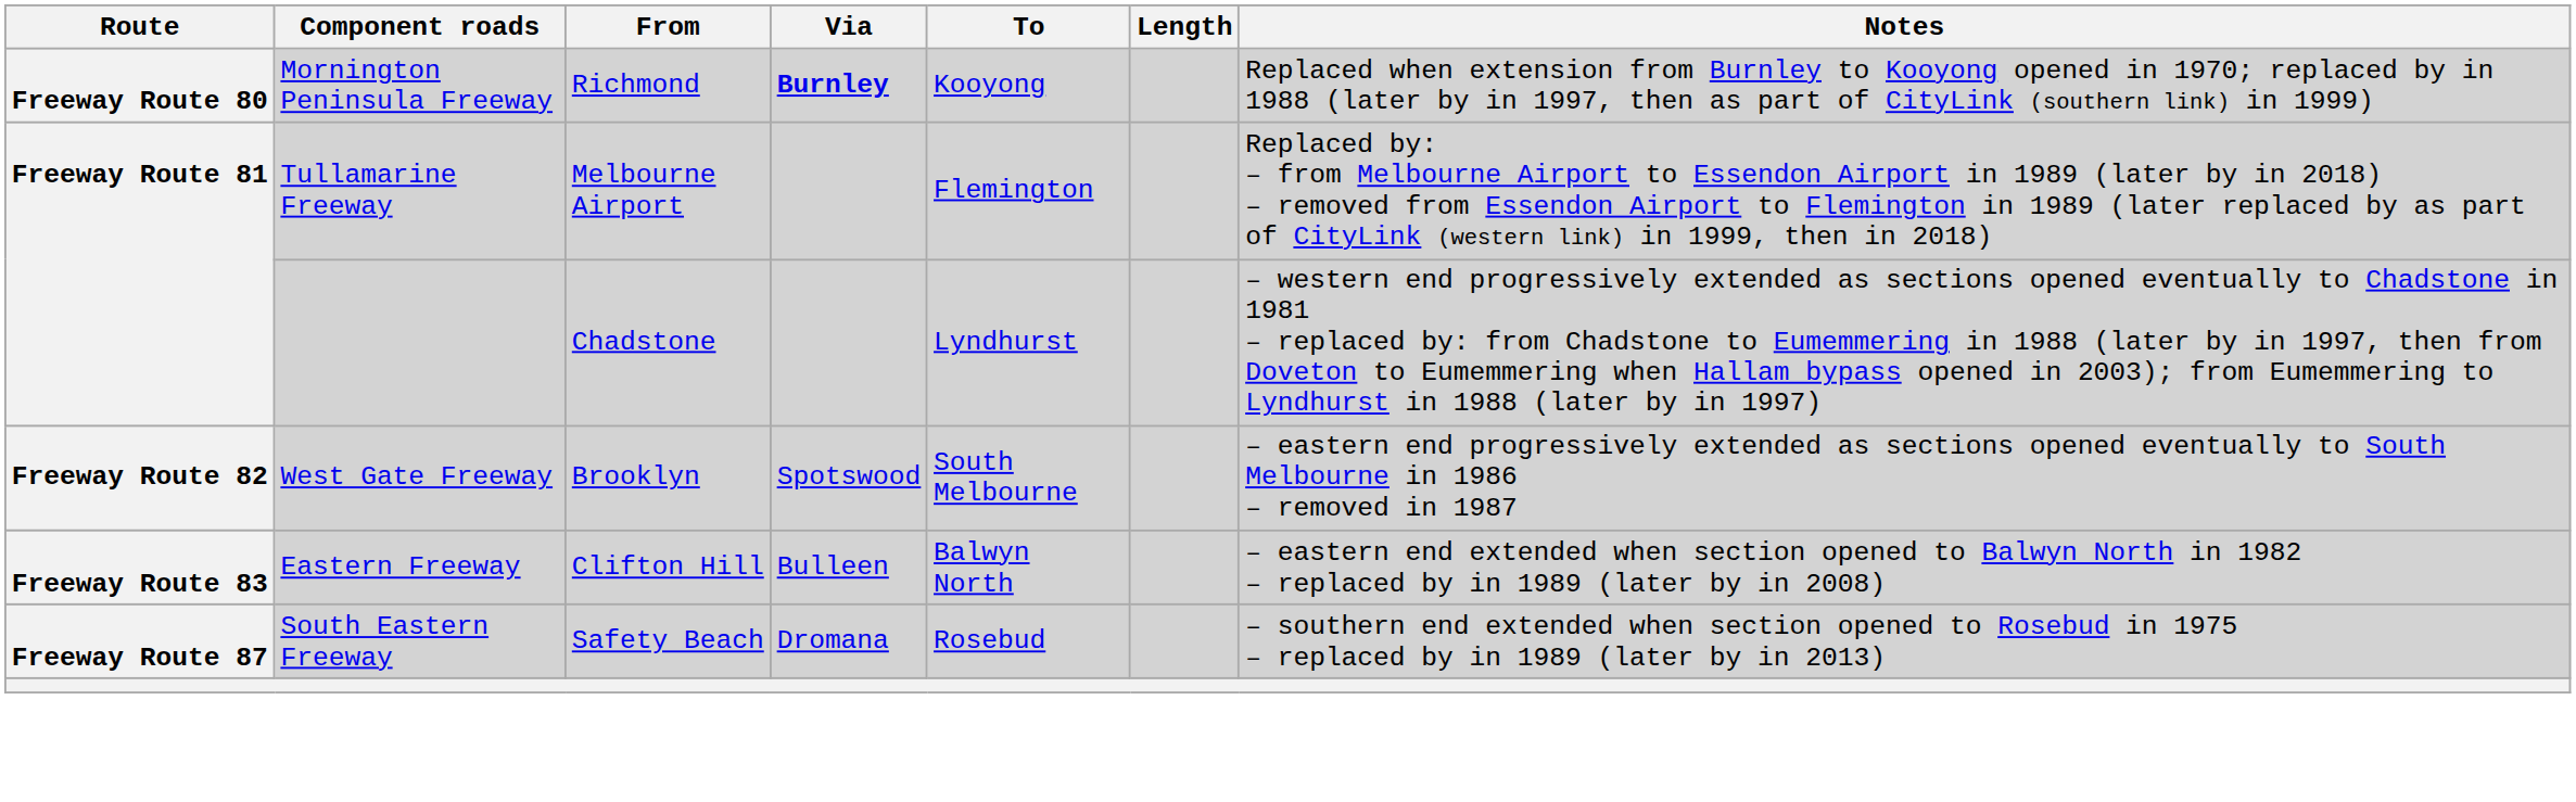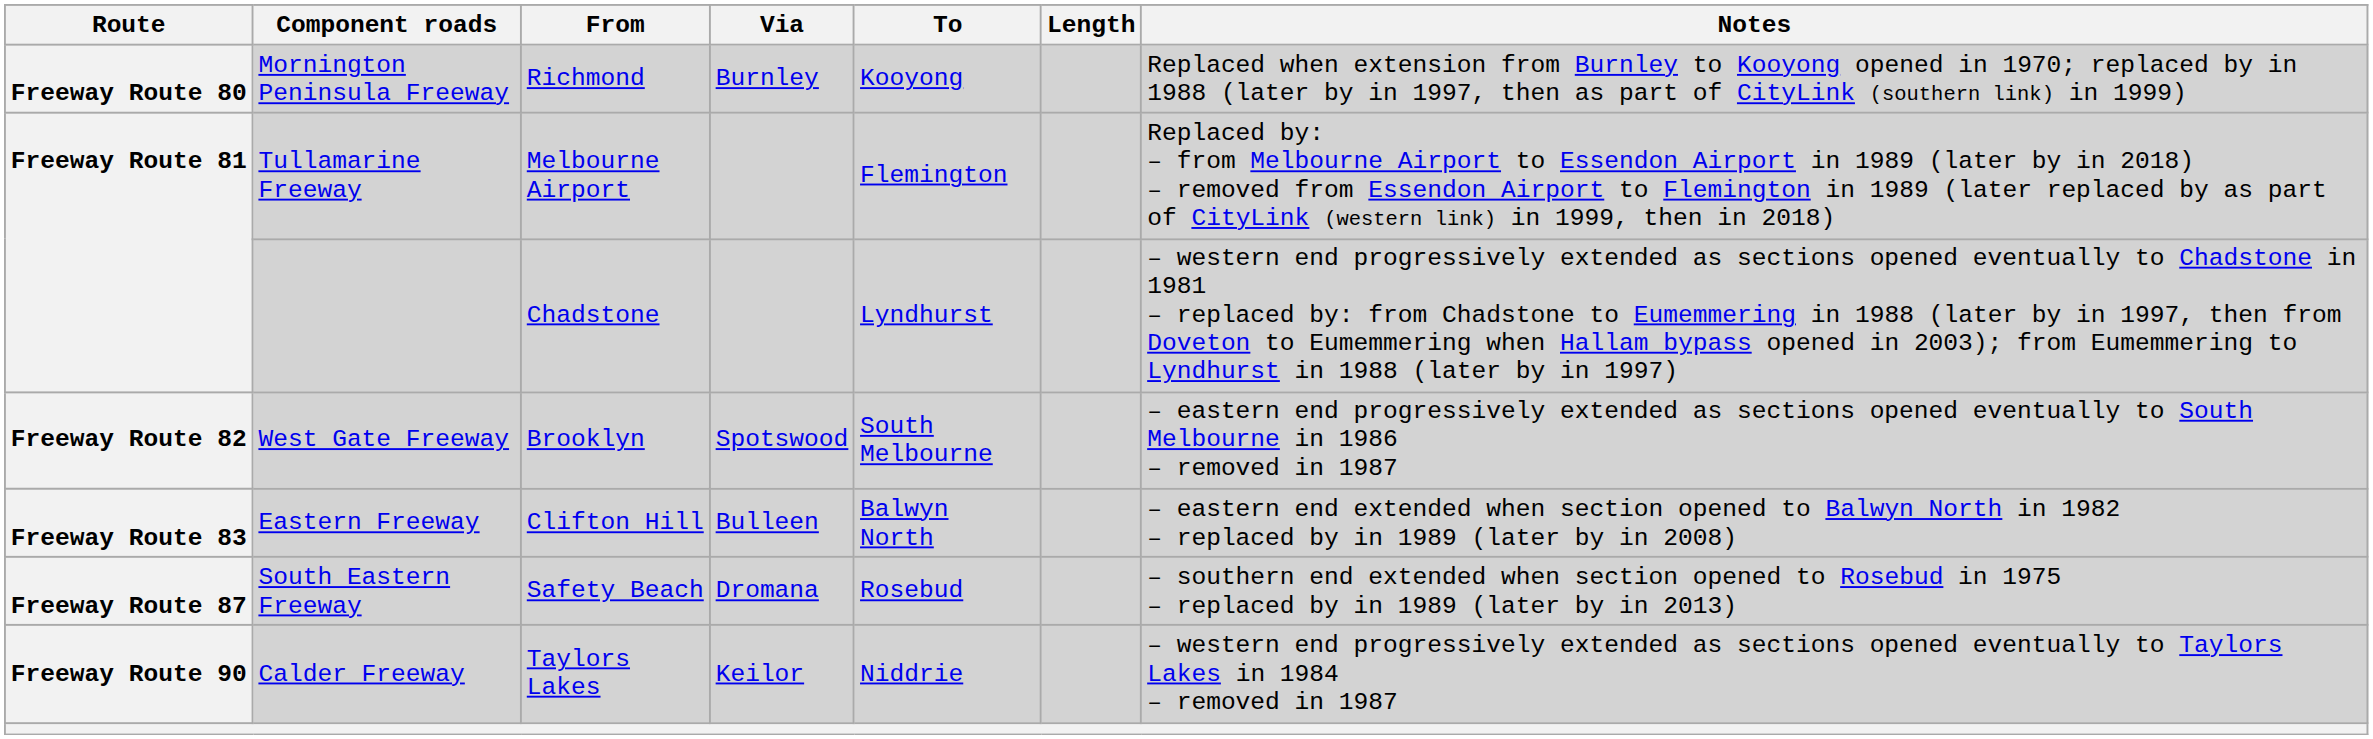Richmond | Via: bold -> normal
+ row: Freeway Route 90 | Calder Freeway | Taylors Lakes | Keilor | Niddrie | – western end progressively extended as sections opened eventually to Taylors Lakes in 1984 – removed in 1987
